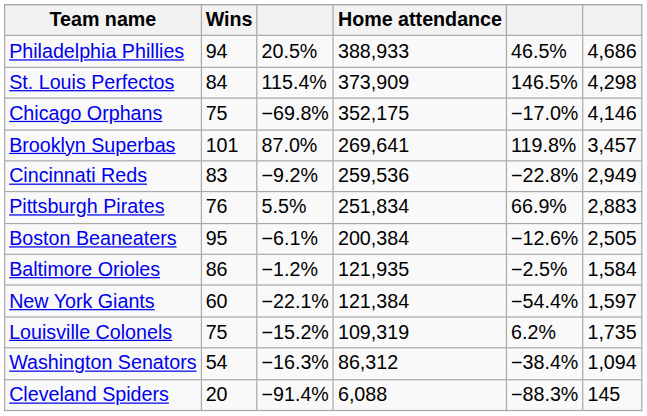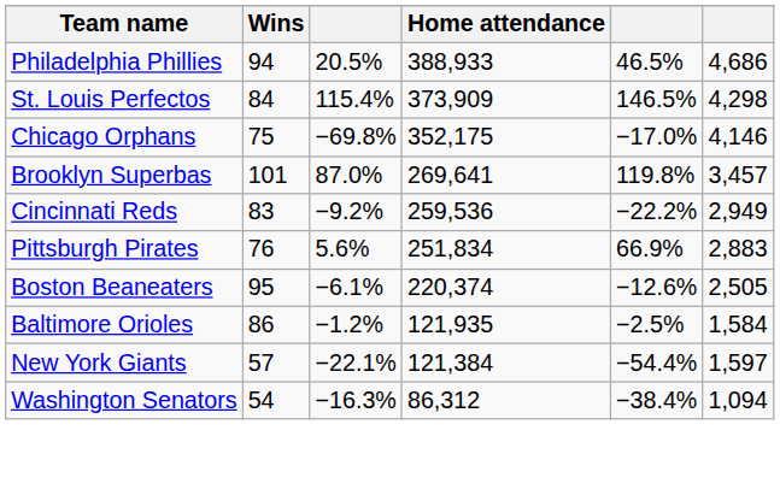Cincinnati Reds | column 5: −22.8% -> −22.2%
Pittsburgh Pirates | column 3: 5.5% -> 5.6%
Boston Beaneaters | Home attendance: 200,384 -> 220,374
New York Giants | Wins: 60 -> 57
- row: Louisville Colonels | 75 | −15.2% | 109,319 | 6.2% | 1,735
- row: Cleveland Spiders | 20 | −91.4% | 6,088 | −88.3% | 145
